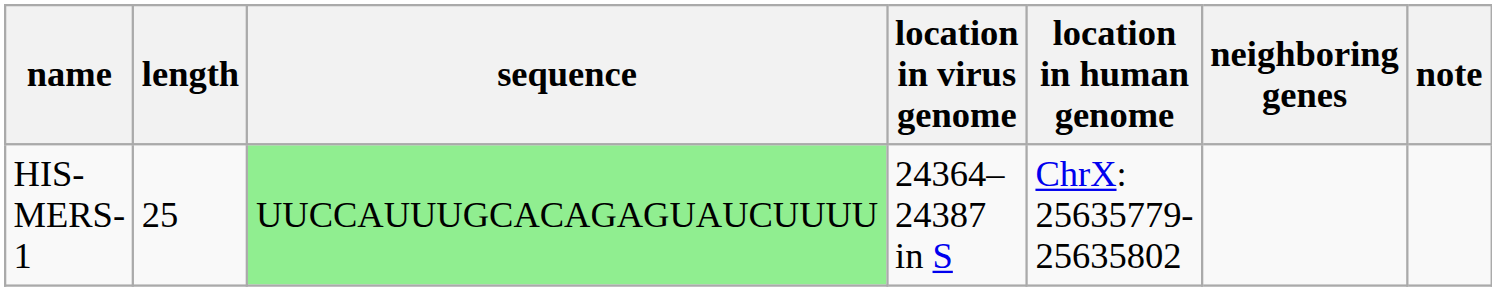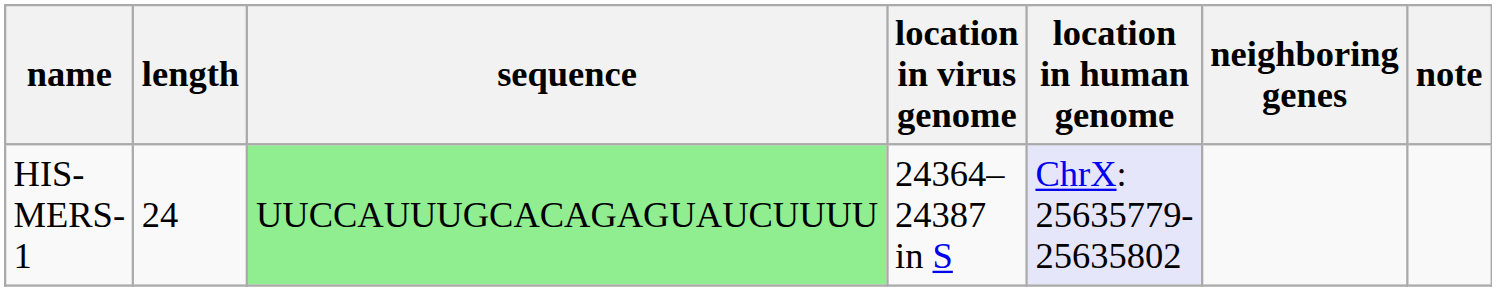HIS-MERS-1 | length: 25 -> 24
HIS-MERS-1 | location in human genome: no background -> lavender background
